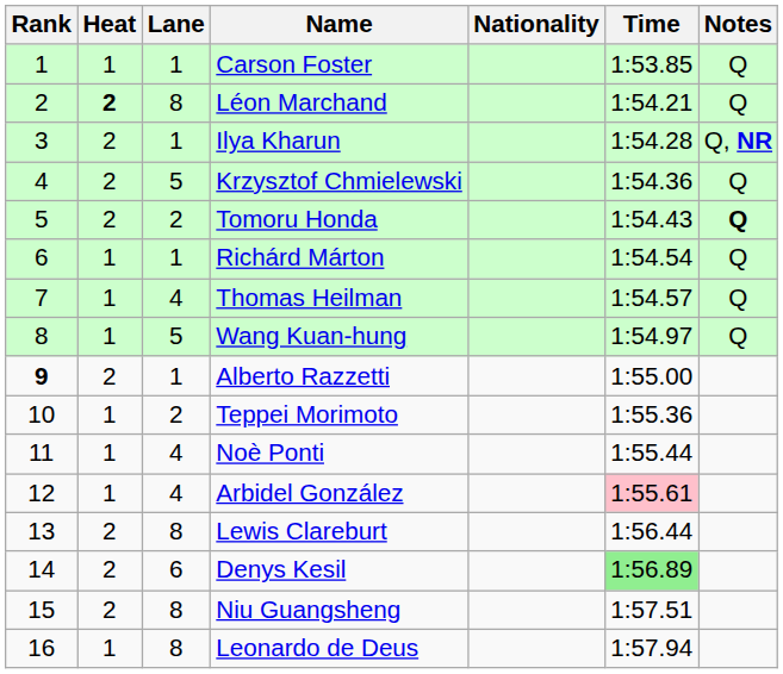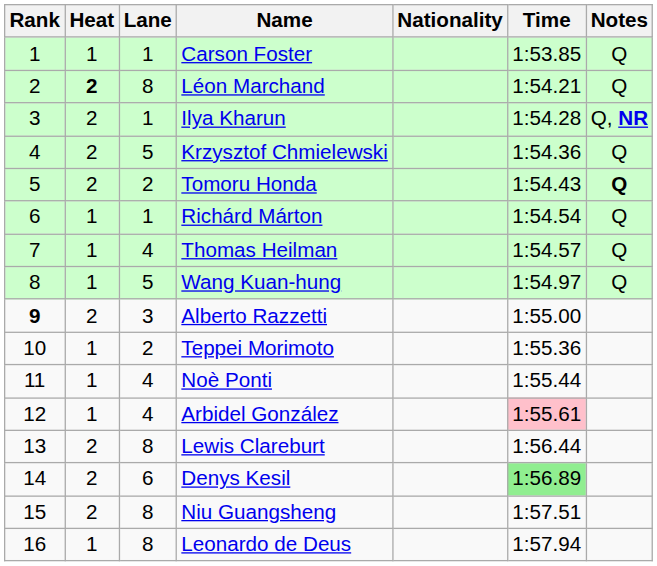Alberto Razzetti | Lane: 1 -> 3
